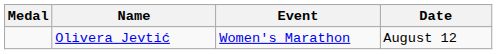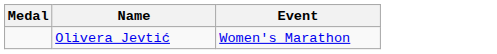- column: Date | August 12
